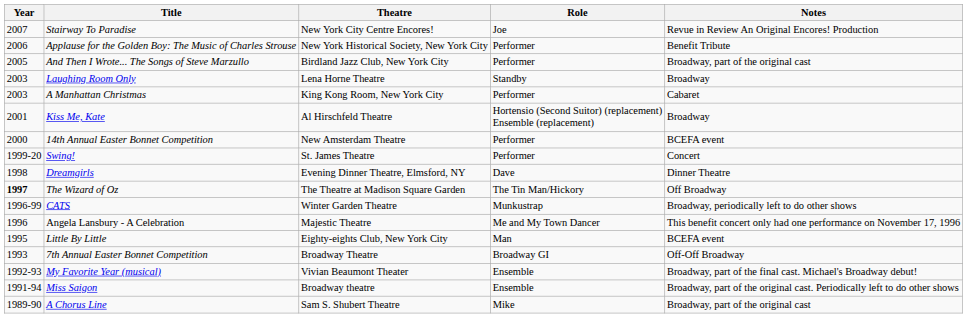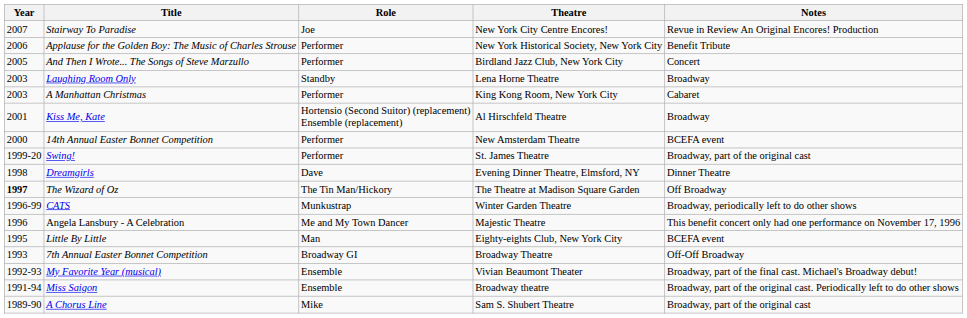columns swapped: Role <-> Theatre
And Then I Wrote... The Songs of Steve Marzullo | Notes: Broadway, part of the original cast -> Concert
Swing! | Notes: Concert -> Broadway, part of the original cast
